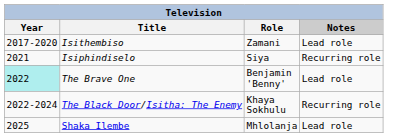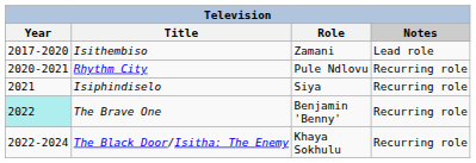+ row: 2020-2021 | Rhythm City | Pule Ndlovu | Recurring role
The Brave One | Notes: Lead role -> Recurring role
- row: 2025 | Shaka Ilembe | Mhlolanja | Lead role
